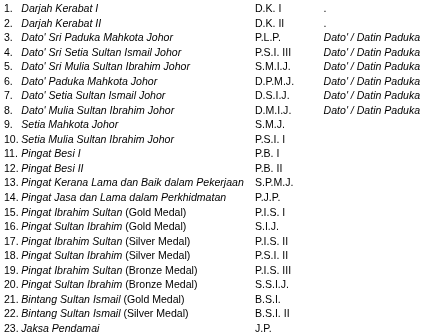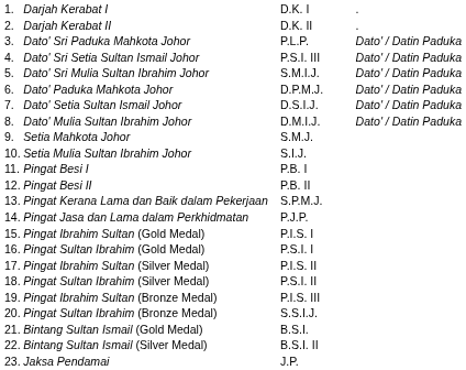Setia Mulia Sultan Ibrahim Johor | column 3: P.S.I. I -> S.I.J.
Pingat Sultan Ibrahim (Gold Medal) | column 3: S.I.J. -> P.S.I. I
